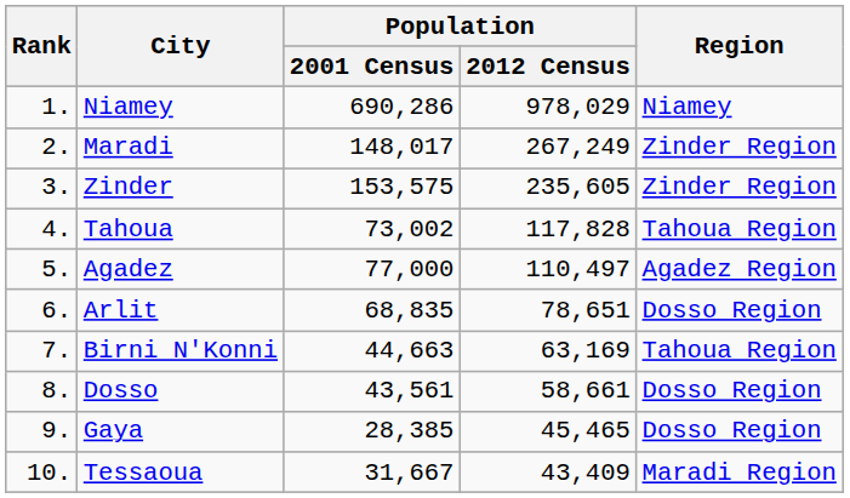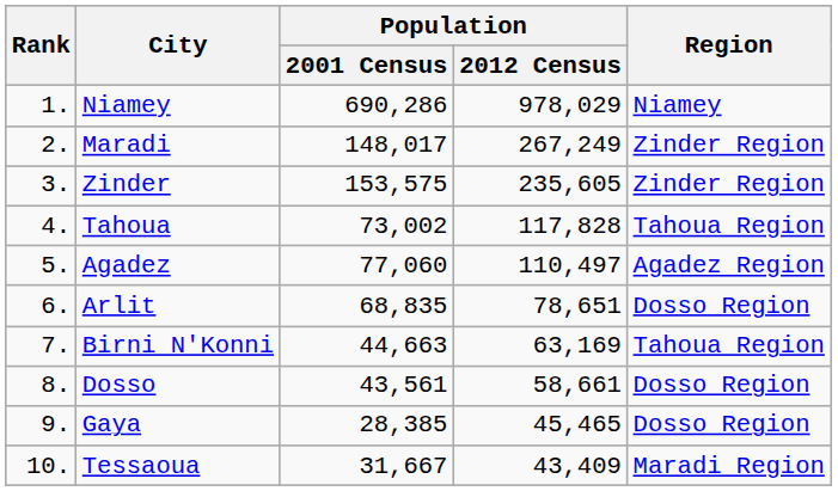Agadez | Population / 2001 Census: 77,000 -> 77,060
